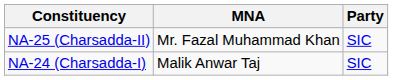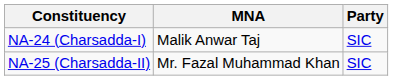rows swapped: NA-24 (Charsadda-I) <-> NA-25 (Charsadda-II)
